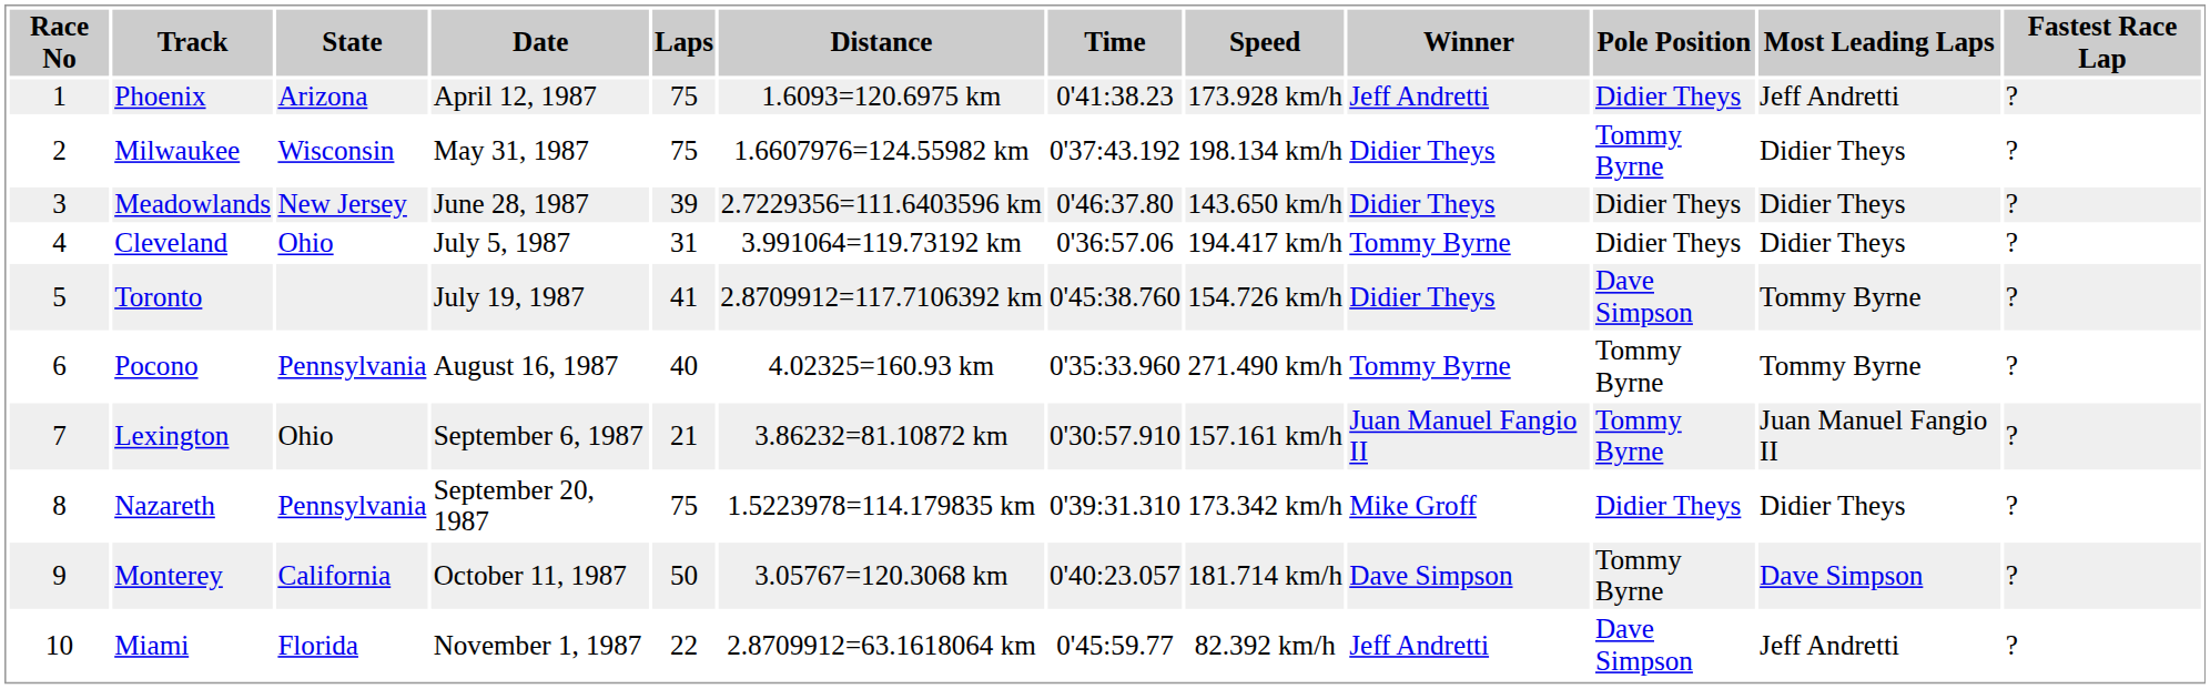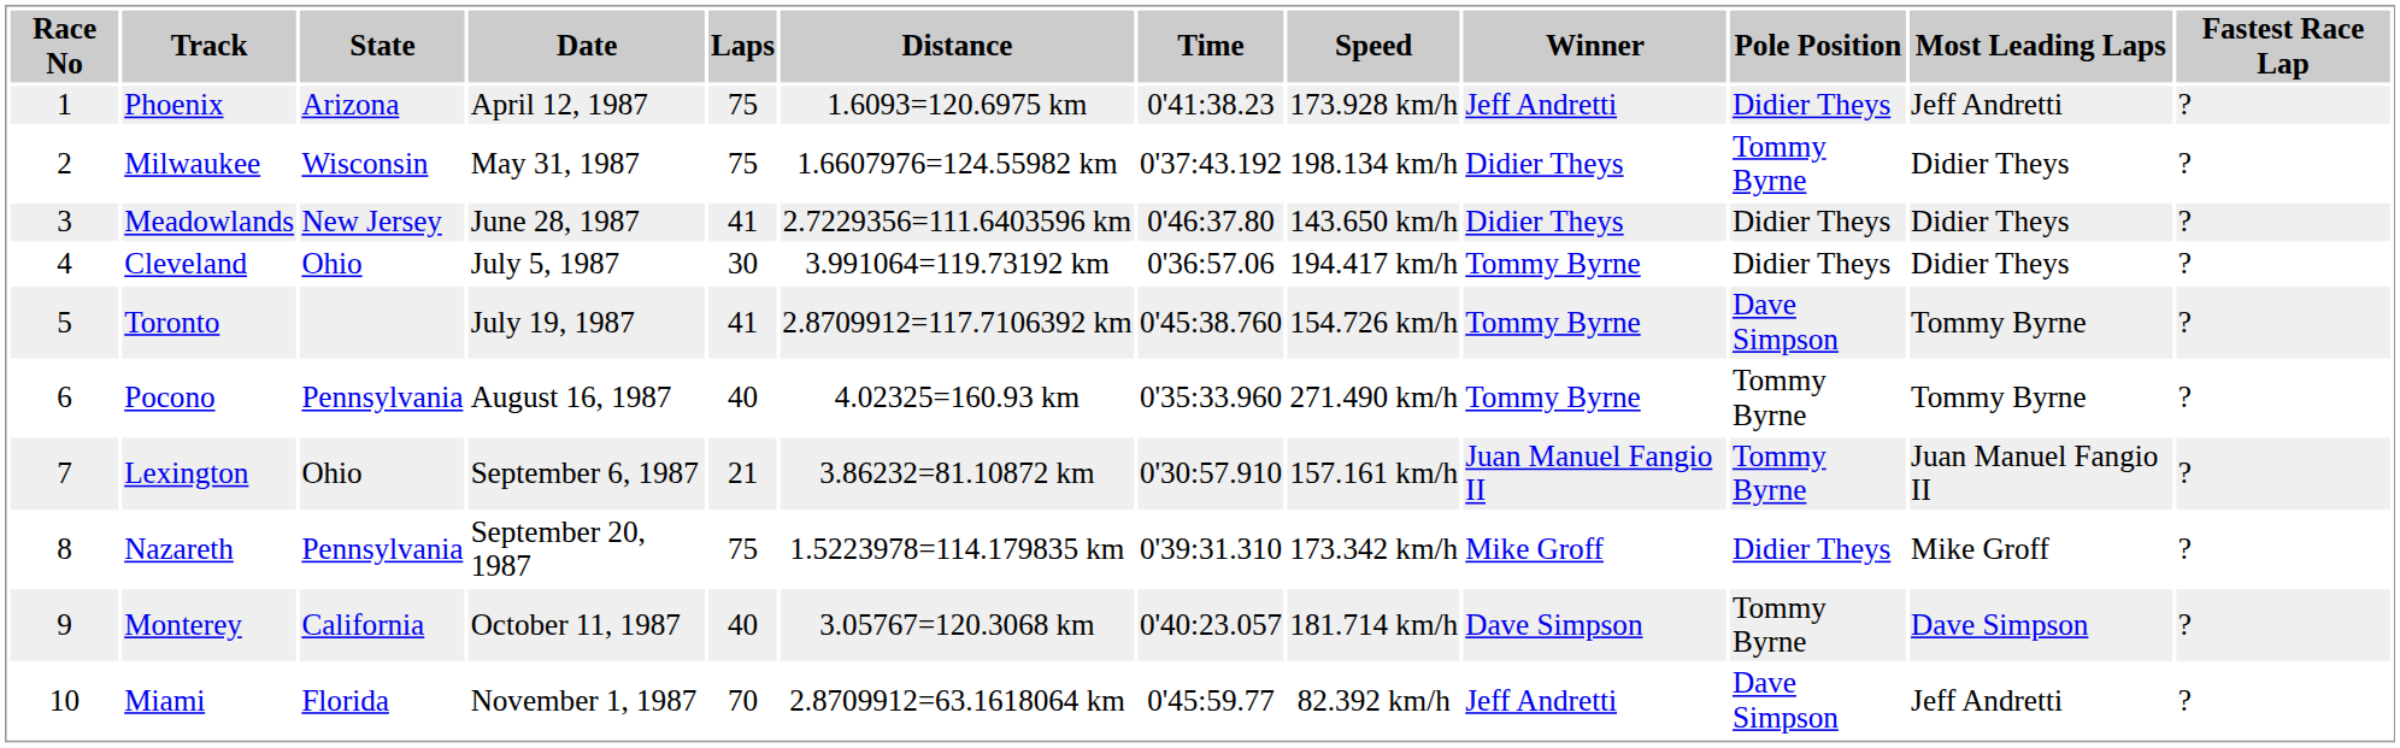Meadowlands | Laps: 39 -> 41
Cleveland | Laps: 31 -> 30
Toronto | Winner: Didier Theys -> Tommy Byrne
Nazareth | Most Leading Laps: Didier Theys -> Mike Groff
Monterey | Laps: 50 -> 40
Miami | Laps: 22 -> 70
